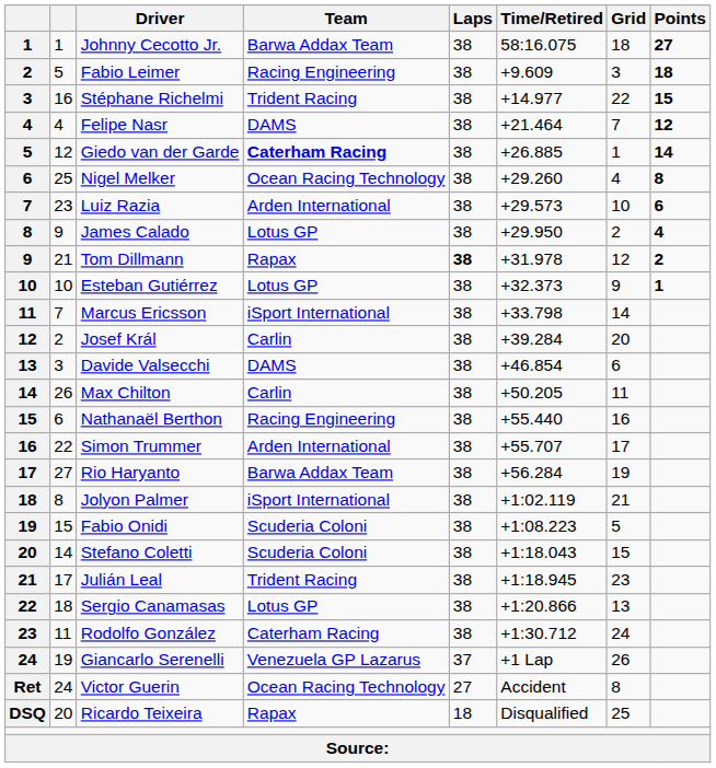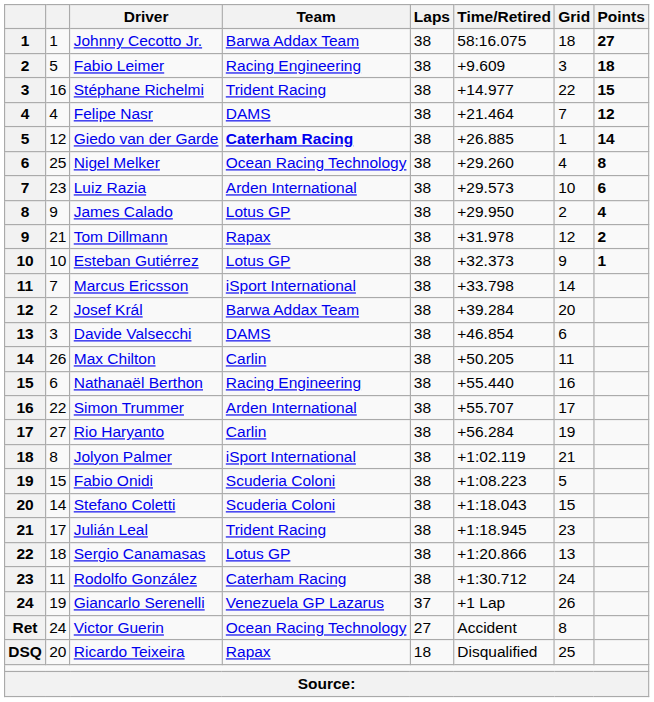Tom Dillmann | Laps: bold -> normal
Josef Král | Team: Carlin -> Barwa Addax Team
Rio Haryanto | Team: Barwa Addax Team -> Carlin
